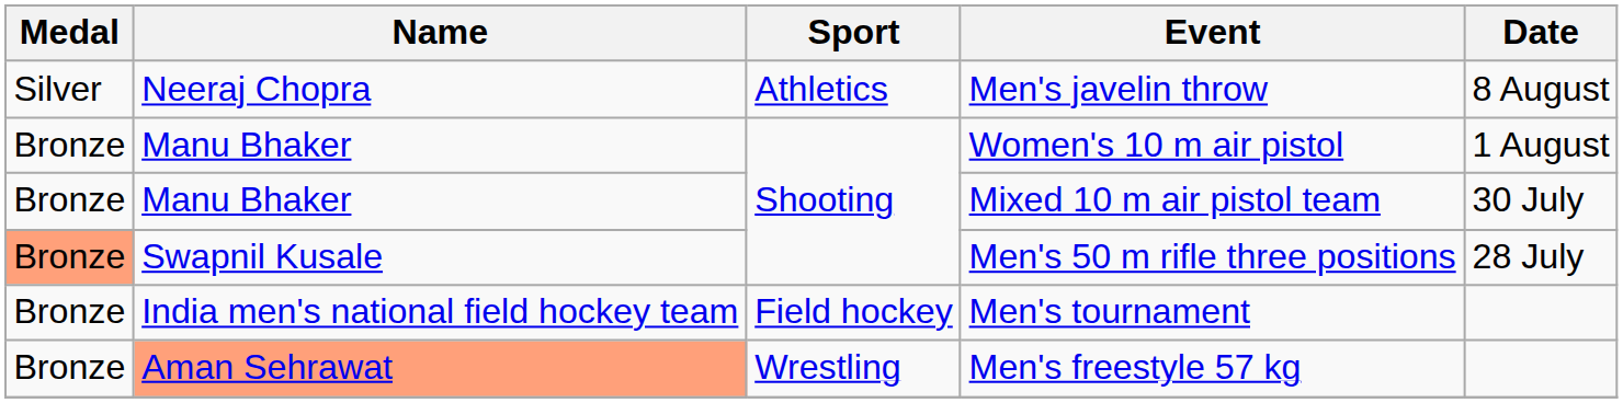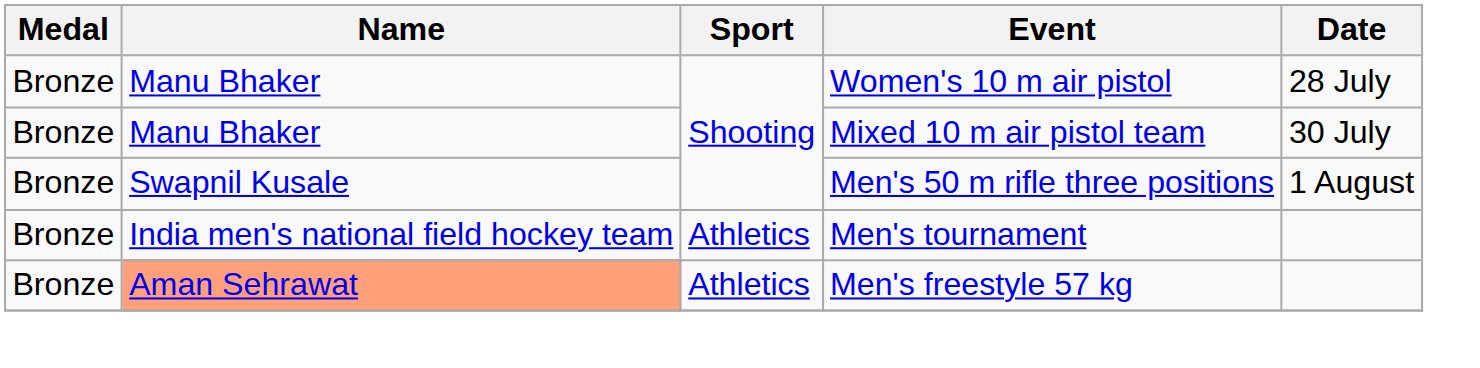- row: Silver | Neeraj Chopra | Athletics | Men's javelin throw | 8 August
Women's 10 m air pistol | Date: 1 August -> 28 July
Men's 50 m rifle three positions | Medal: lightsalmon background -> no background
Men's 50 m rifle three positions | Date: 28 July -> 1 August
Men's tournament | Sport: Field hockey -> Athletics
Men's freestyle 57 kg | Sport: Wrestling -> Athletics
